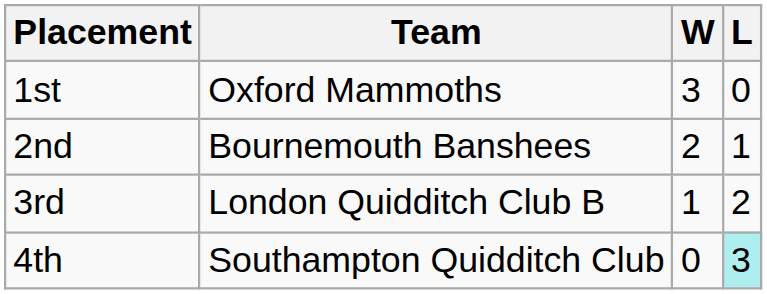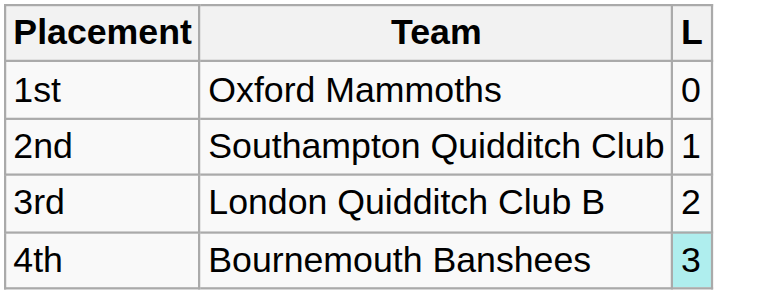- column: W | 3 | 2 | 1 | 0
2nd | Team: Bournemouth Banshees -> Southampton Quidditch Club
4th | Team: Southampton Quidditch Club -> Bournemouth Banshees
